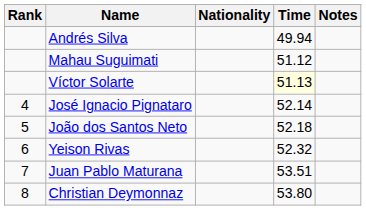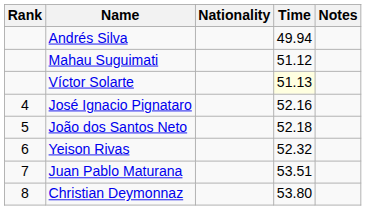José Ignacio Pignataro | Time: 52.14 -> 52.16
